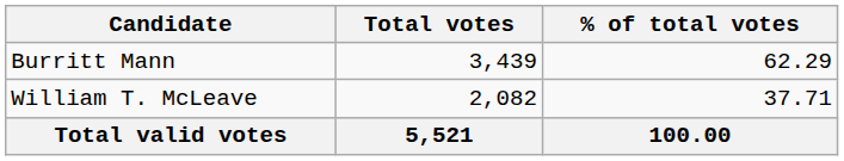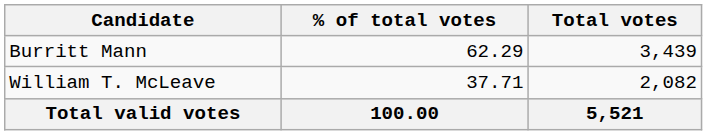columns swapped: Total votes <-> % of total votes
